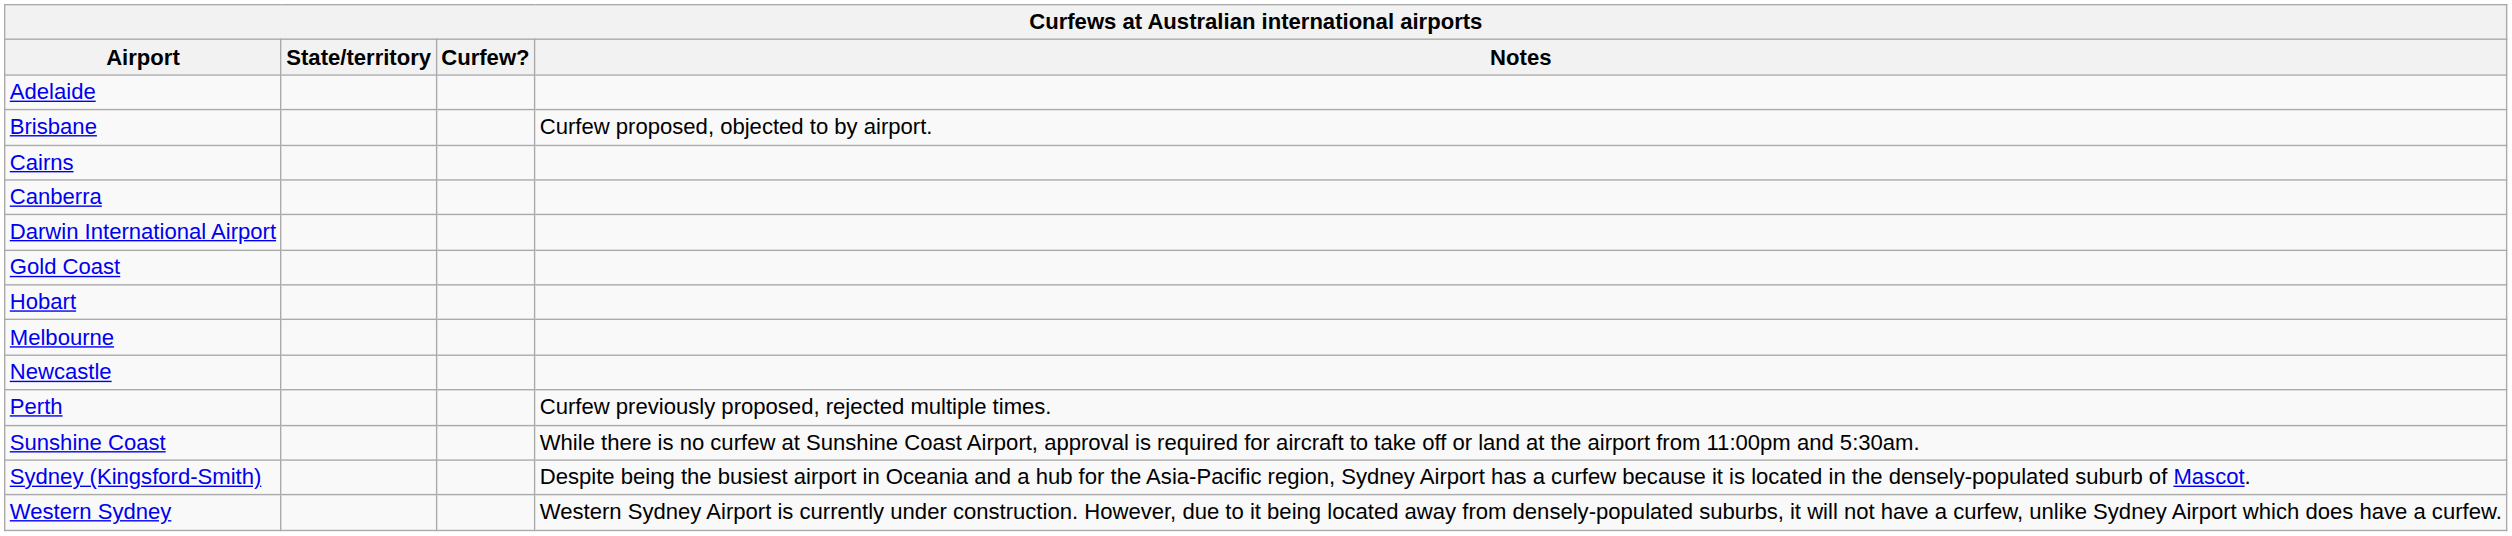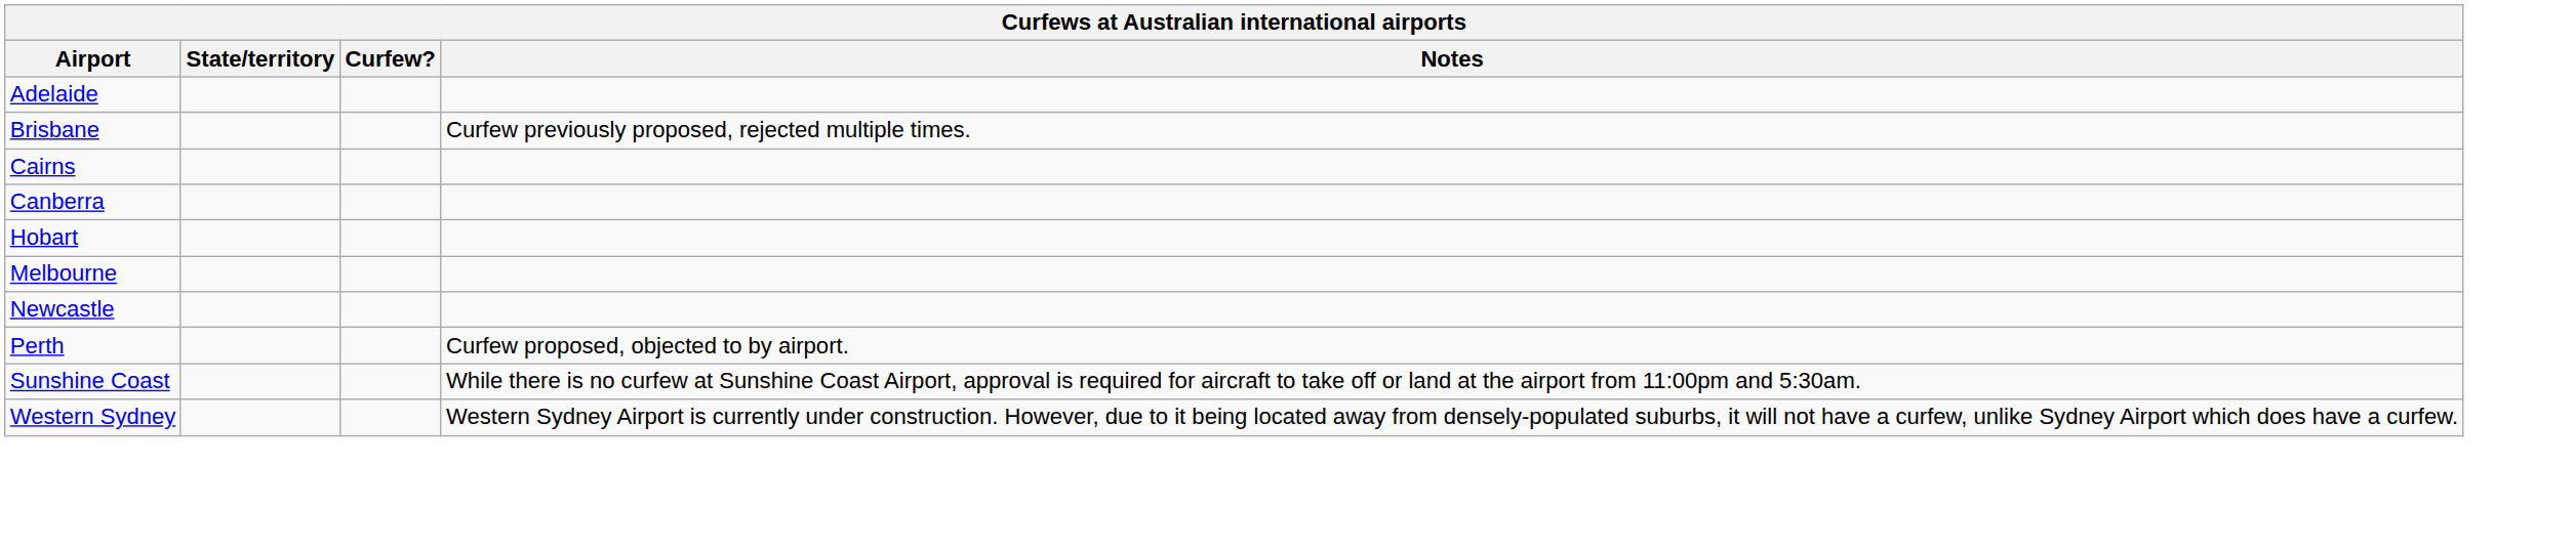Brisbane | Notes: Curfew proposed, objected to by airport. -> Curfew previously proposed, rejected multiple times.
- row: Darwin International Airport
- row: Gold Coast
Perth | Notes: Curfew previously proposed, rejected multiple times. -> Curfew proposed, objected to by airport.
- row: Sydney (Kingsford-Smith) | Despite being the busiest airport in Oceania and a hub for the Asia-Pacific region, Sydney Airport has a curfew because it is located in the densely-populated suburb of Mascot.
